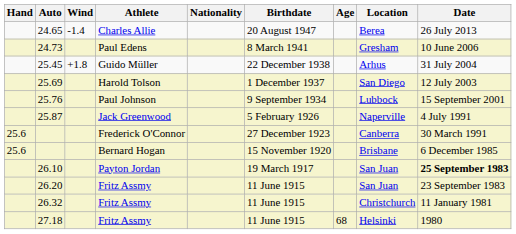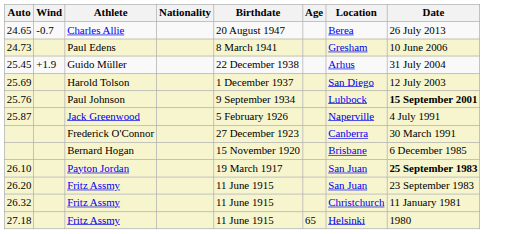- column: Hand | 25.6 | 25.6
24.65 | Wind: -1.4 -> -0.7
25.45 | Wind: +1.8 -> +1.9
25.76 | Date: normal -> bold
27.18 | Age: 68 -> 65
